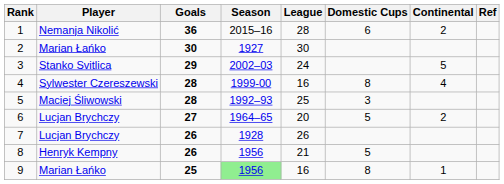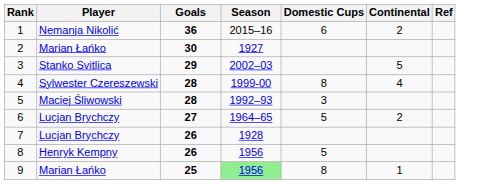- column: League | 28 | 30 | 24 | 16 | 25 | 20 | 26 | 21 | 16
